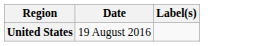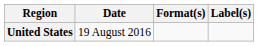+ column: Format(s)
